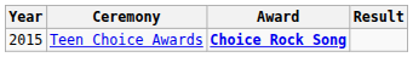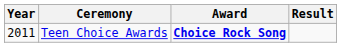Teen Choice Awards | Year: 2015 -> 2011
